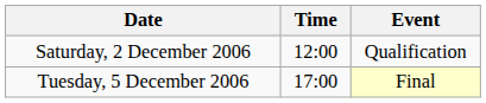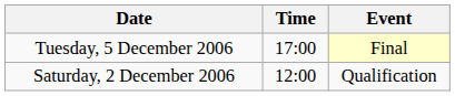rows swapped: Saturday, 2 December 2006 <-> Tuesday, 5 December 2006
